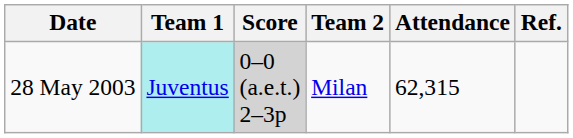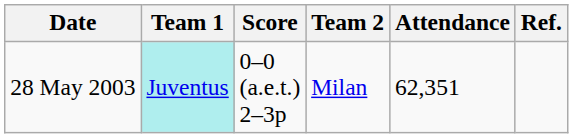28 May 2003 | Score: lightgrey background -> no background
28 May 2003 | Attendance: 62,315 -> 62,351
